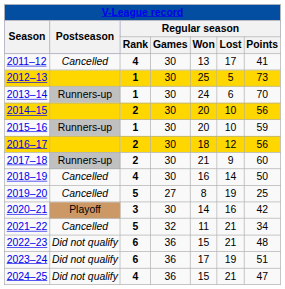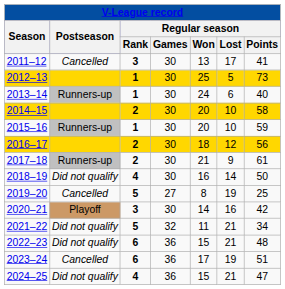2011–12 | Regular season / Rank: 4 -> 3
2013–14 | Regular season / Points: 70 -> 40
2014–15 | Regular season / Points: 56 -> 58
2017–18 | Regular season / Points: 60 -> 61
2018–19 | Postseason: Cancelled -> Did not qualify
2021–22 | Postseason: Cancelled -> Did not qualify
2023–24 | Postseason: Did not qualify -> Cancelled
